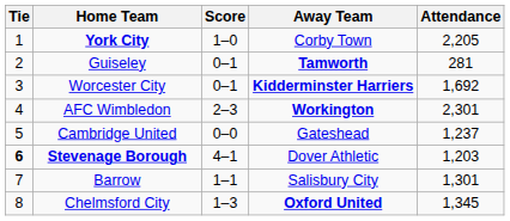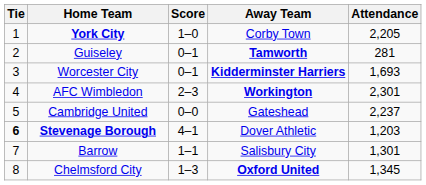Worcester City | Attendance: 1,692 -> 1,693
Cambridge United | Attendance: 1,237 -> 2,237
